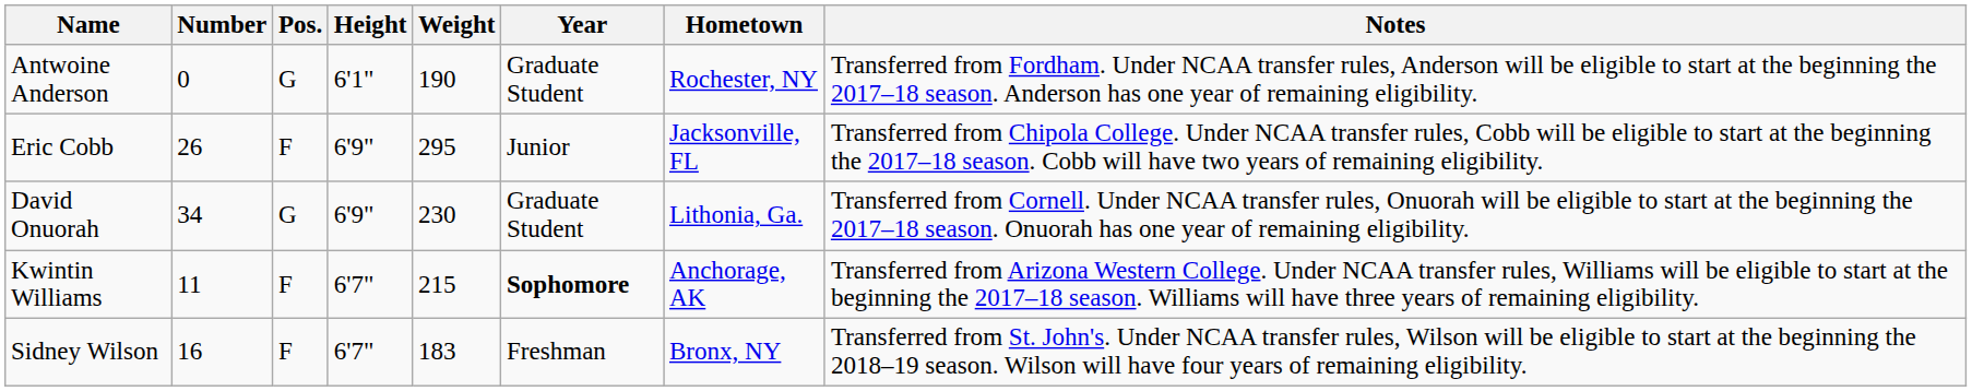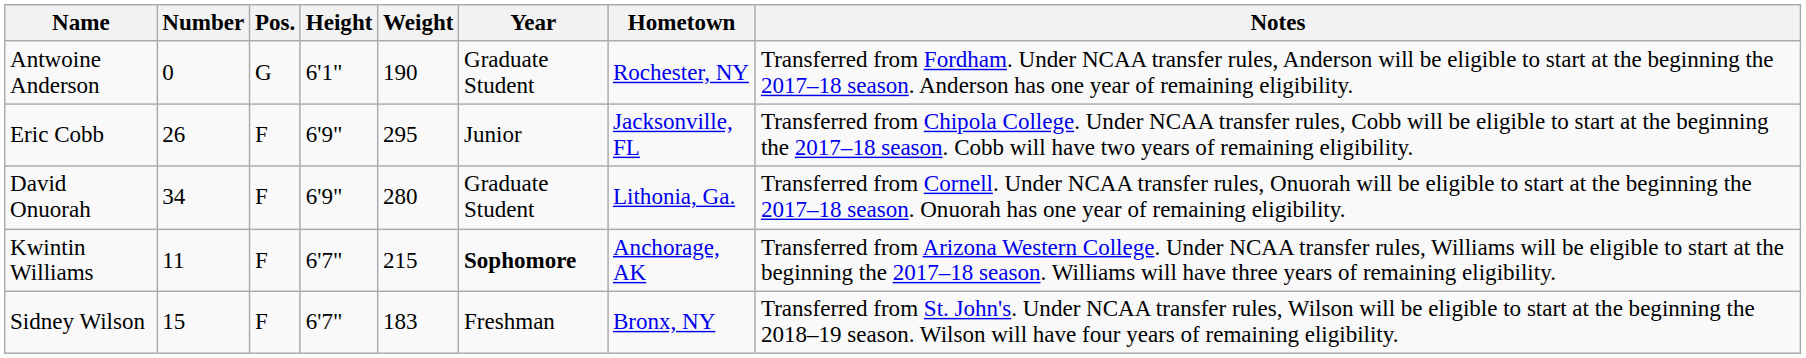David Onuorah | Pos.: G -> F
David Onuorah | Weight: 230 -> 280
Sidney Wilson | Number: 16 -> 15
